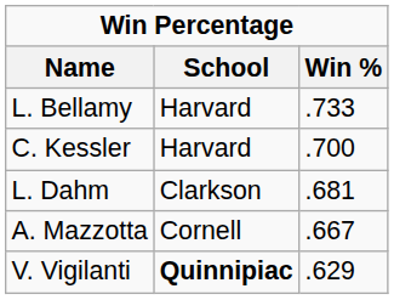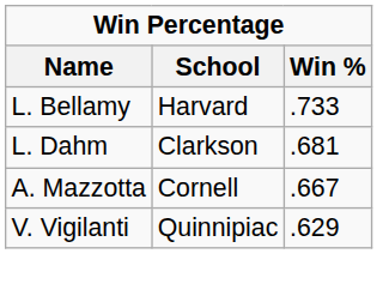- row: C. Kessler | Harvard | .700
V. Vigilanti | School: bold -> normal
